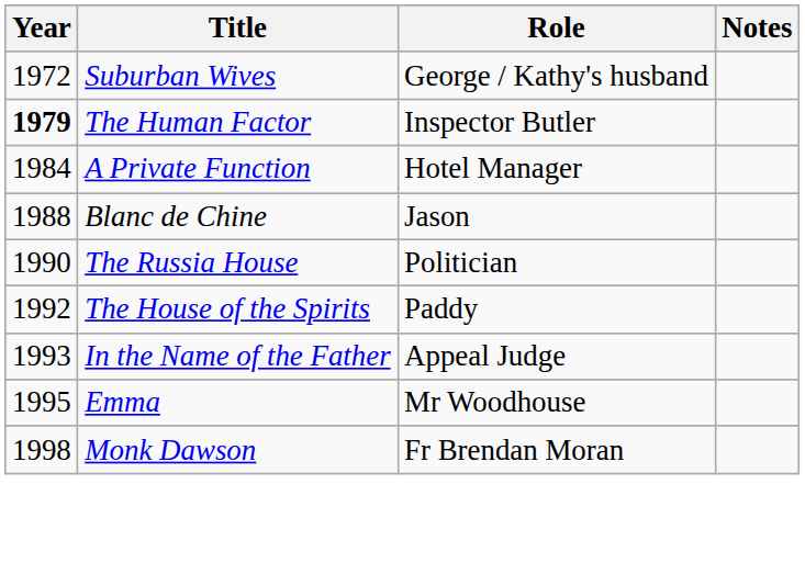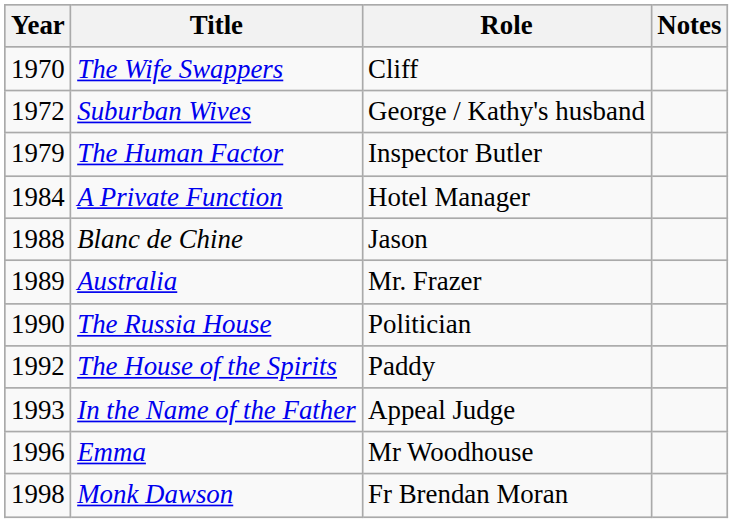+ row: 1970 | The Wife Swappers | Cliff
The Human Factor | Year: bold -> normal
+ row: 1989 | Australia | Mr. Frazer
Emma | Year: 1995 -> 1996
